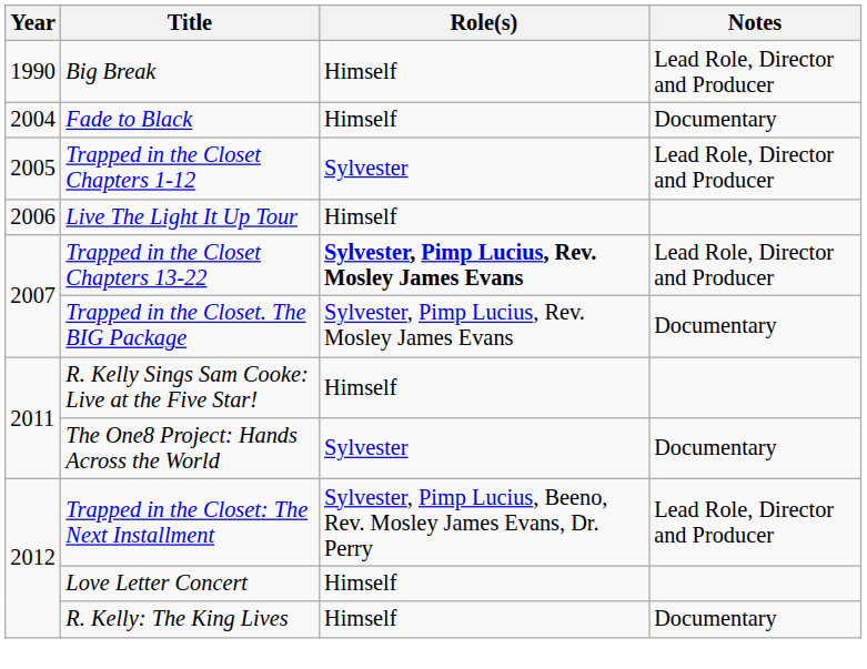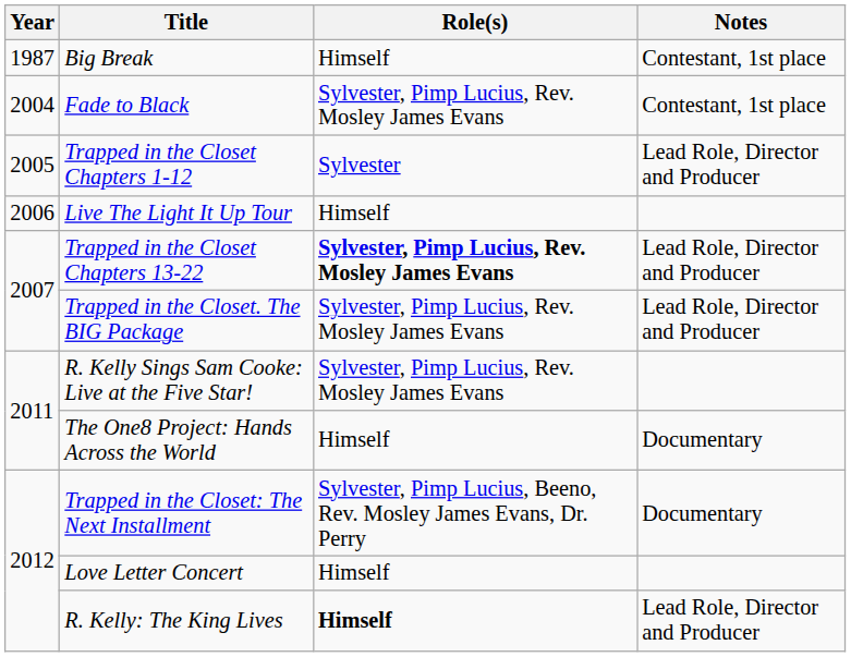Big Break | Year: 1990 -> 1987
Big Break | Notes: Lead Role, Director and Producer -> Contestant, 1st place
Fade to Black | Role(s): Himself -> Sylvester, Pimp Lucius, Rev. Mosley James Evans
Fade to Black | Notes: Documentary -> Contestant, 1st place
Trapped in the Closet. The BIG Package | Notes: Documentary -> Lead Role, Director and Producer
R. Kelly Sings Sam Cooke: Live at the Five Star! | Role(s): Himself -> Sylvester, Pimp Lucius, Rev. Mosley James Evans
The One8 Project: Hands Across the World | Role(s): Sylvester -> Himself
Trapped in the Closet: The Next Installment | Notes: Lead Role, Director and Producer -> Documentary
R. Kelly: The King Lives | Role(s): normal -> bold
R. Kelly: The King Lives | Notes: Documentary -> Lead Role, Director and Producer
